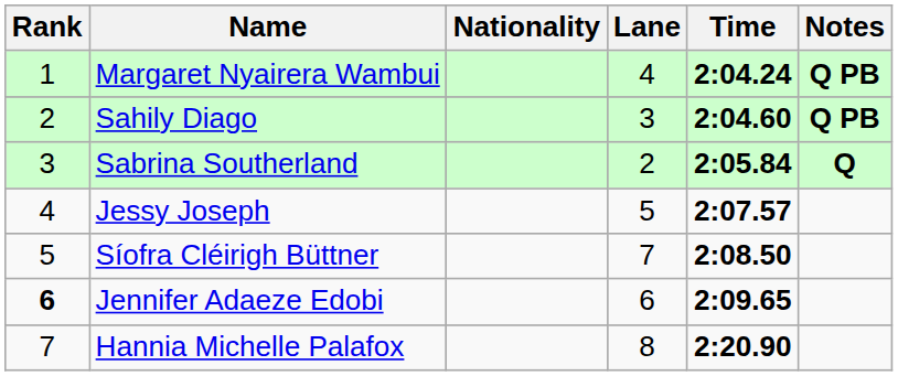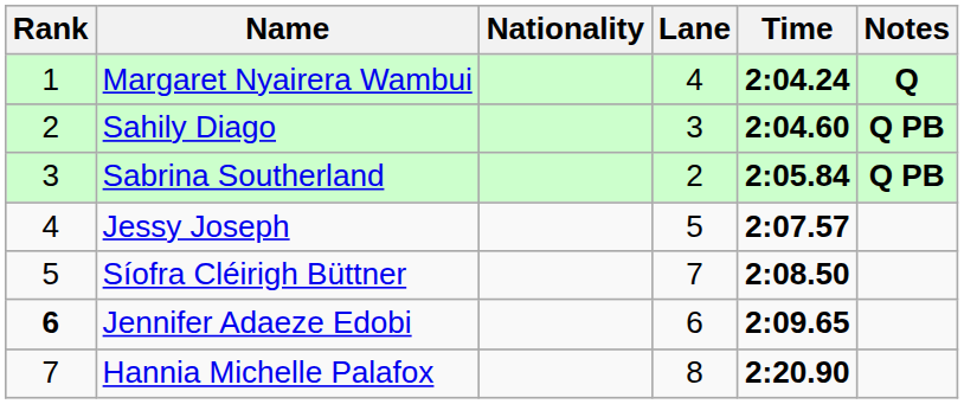Margaret Nyairera Wambui | Notes: Q PB -> Q
Sabrina Southerland | Notes: Q -> Q PB
